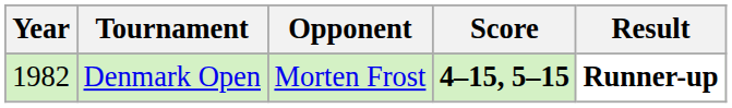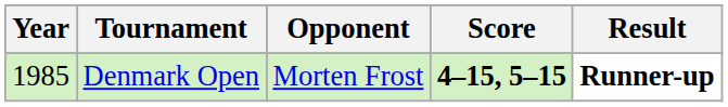Denmark Open | Year: 1982 -> 1985
